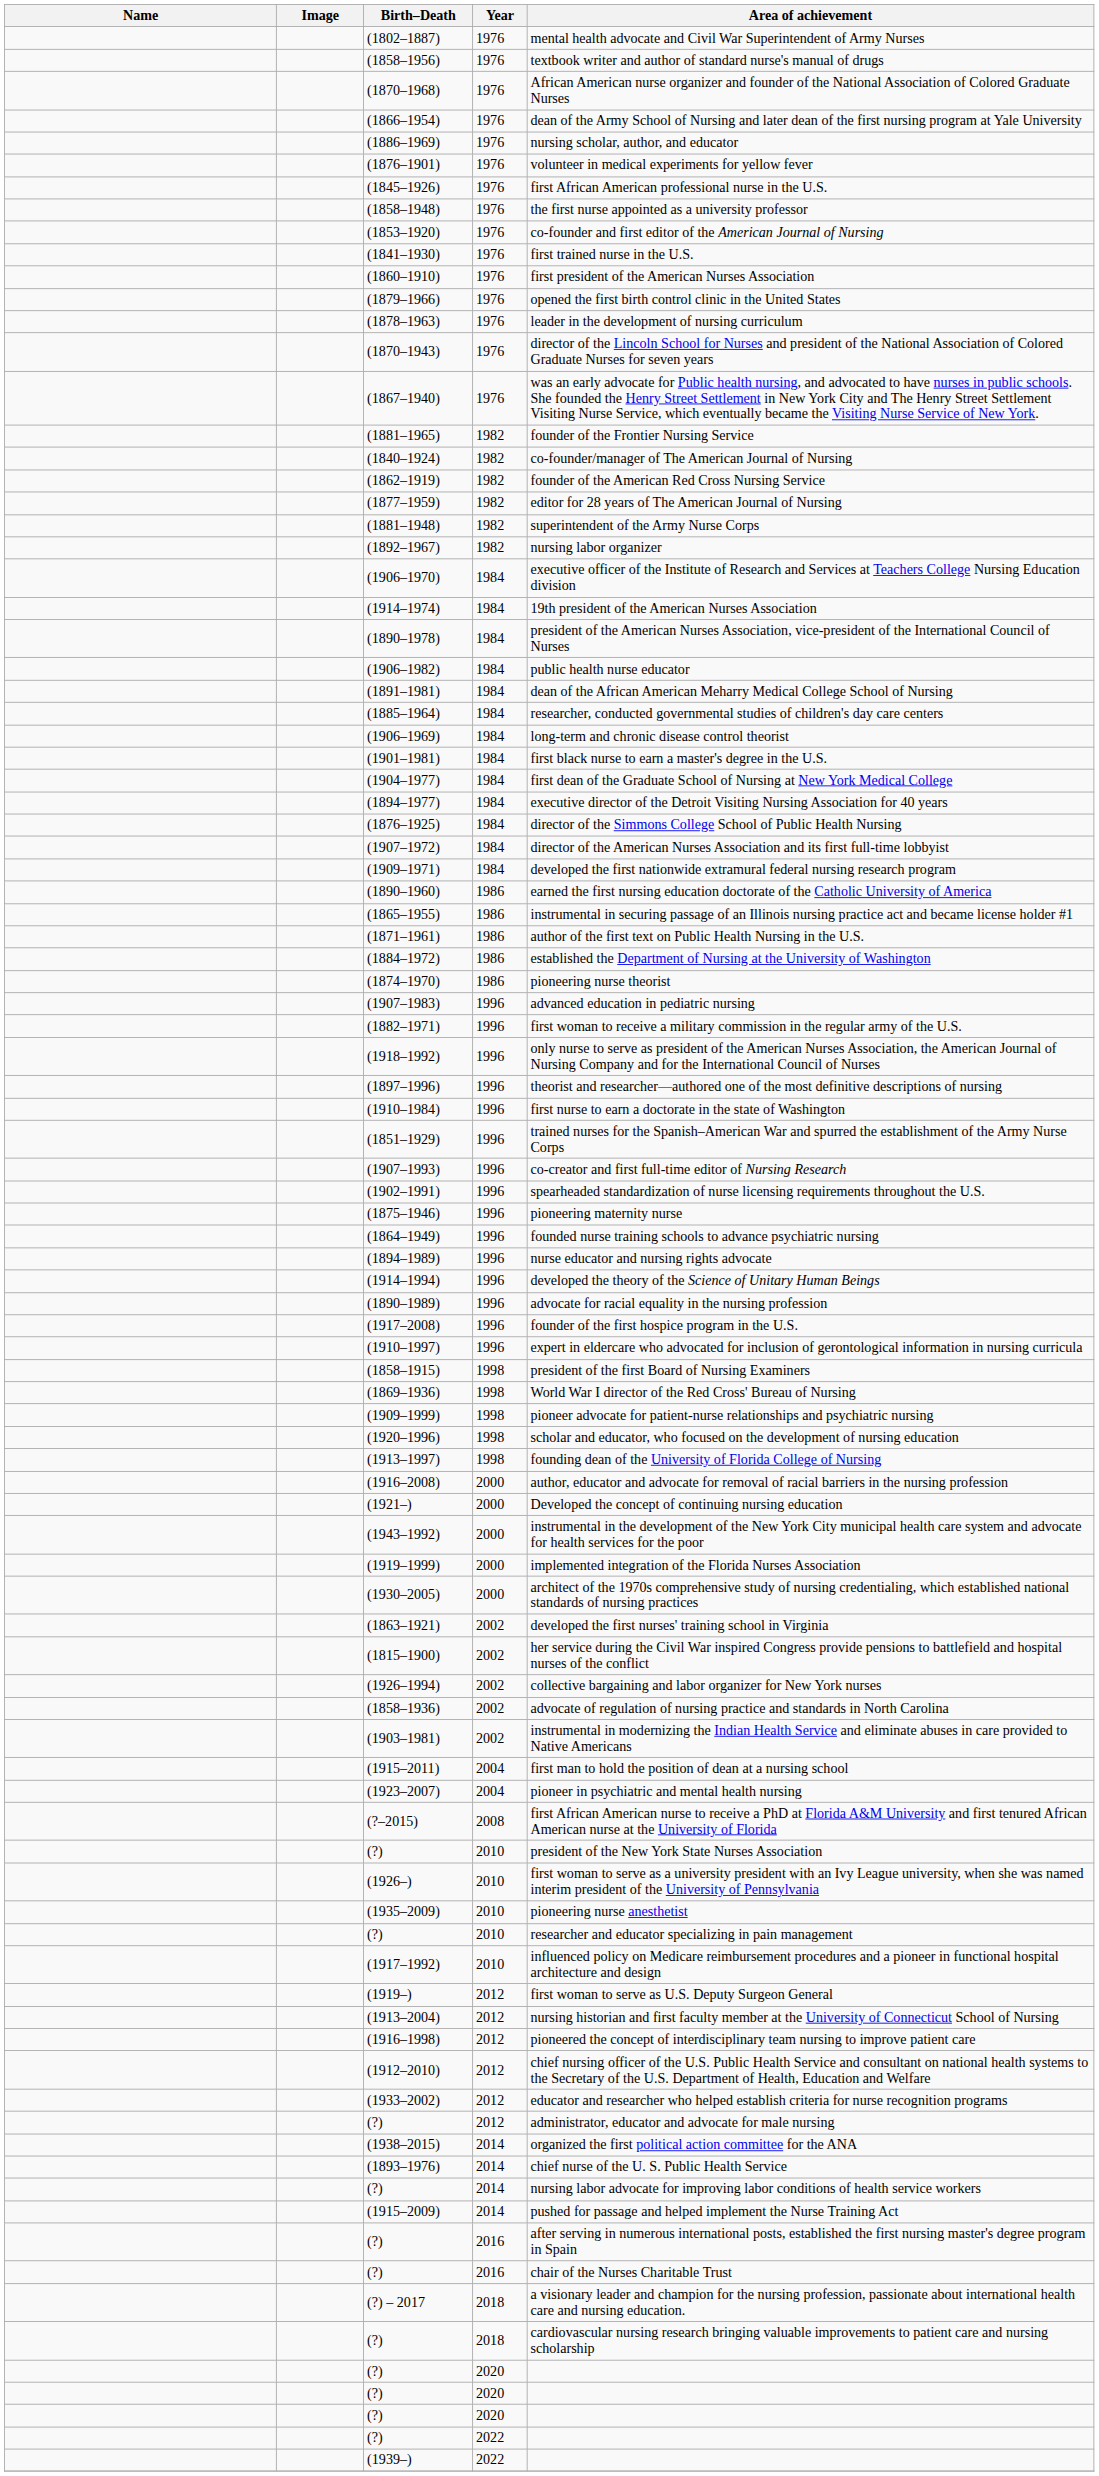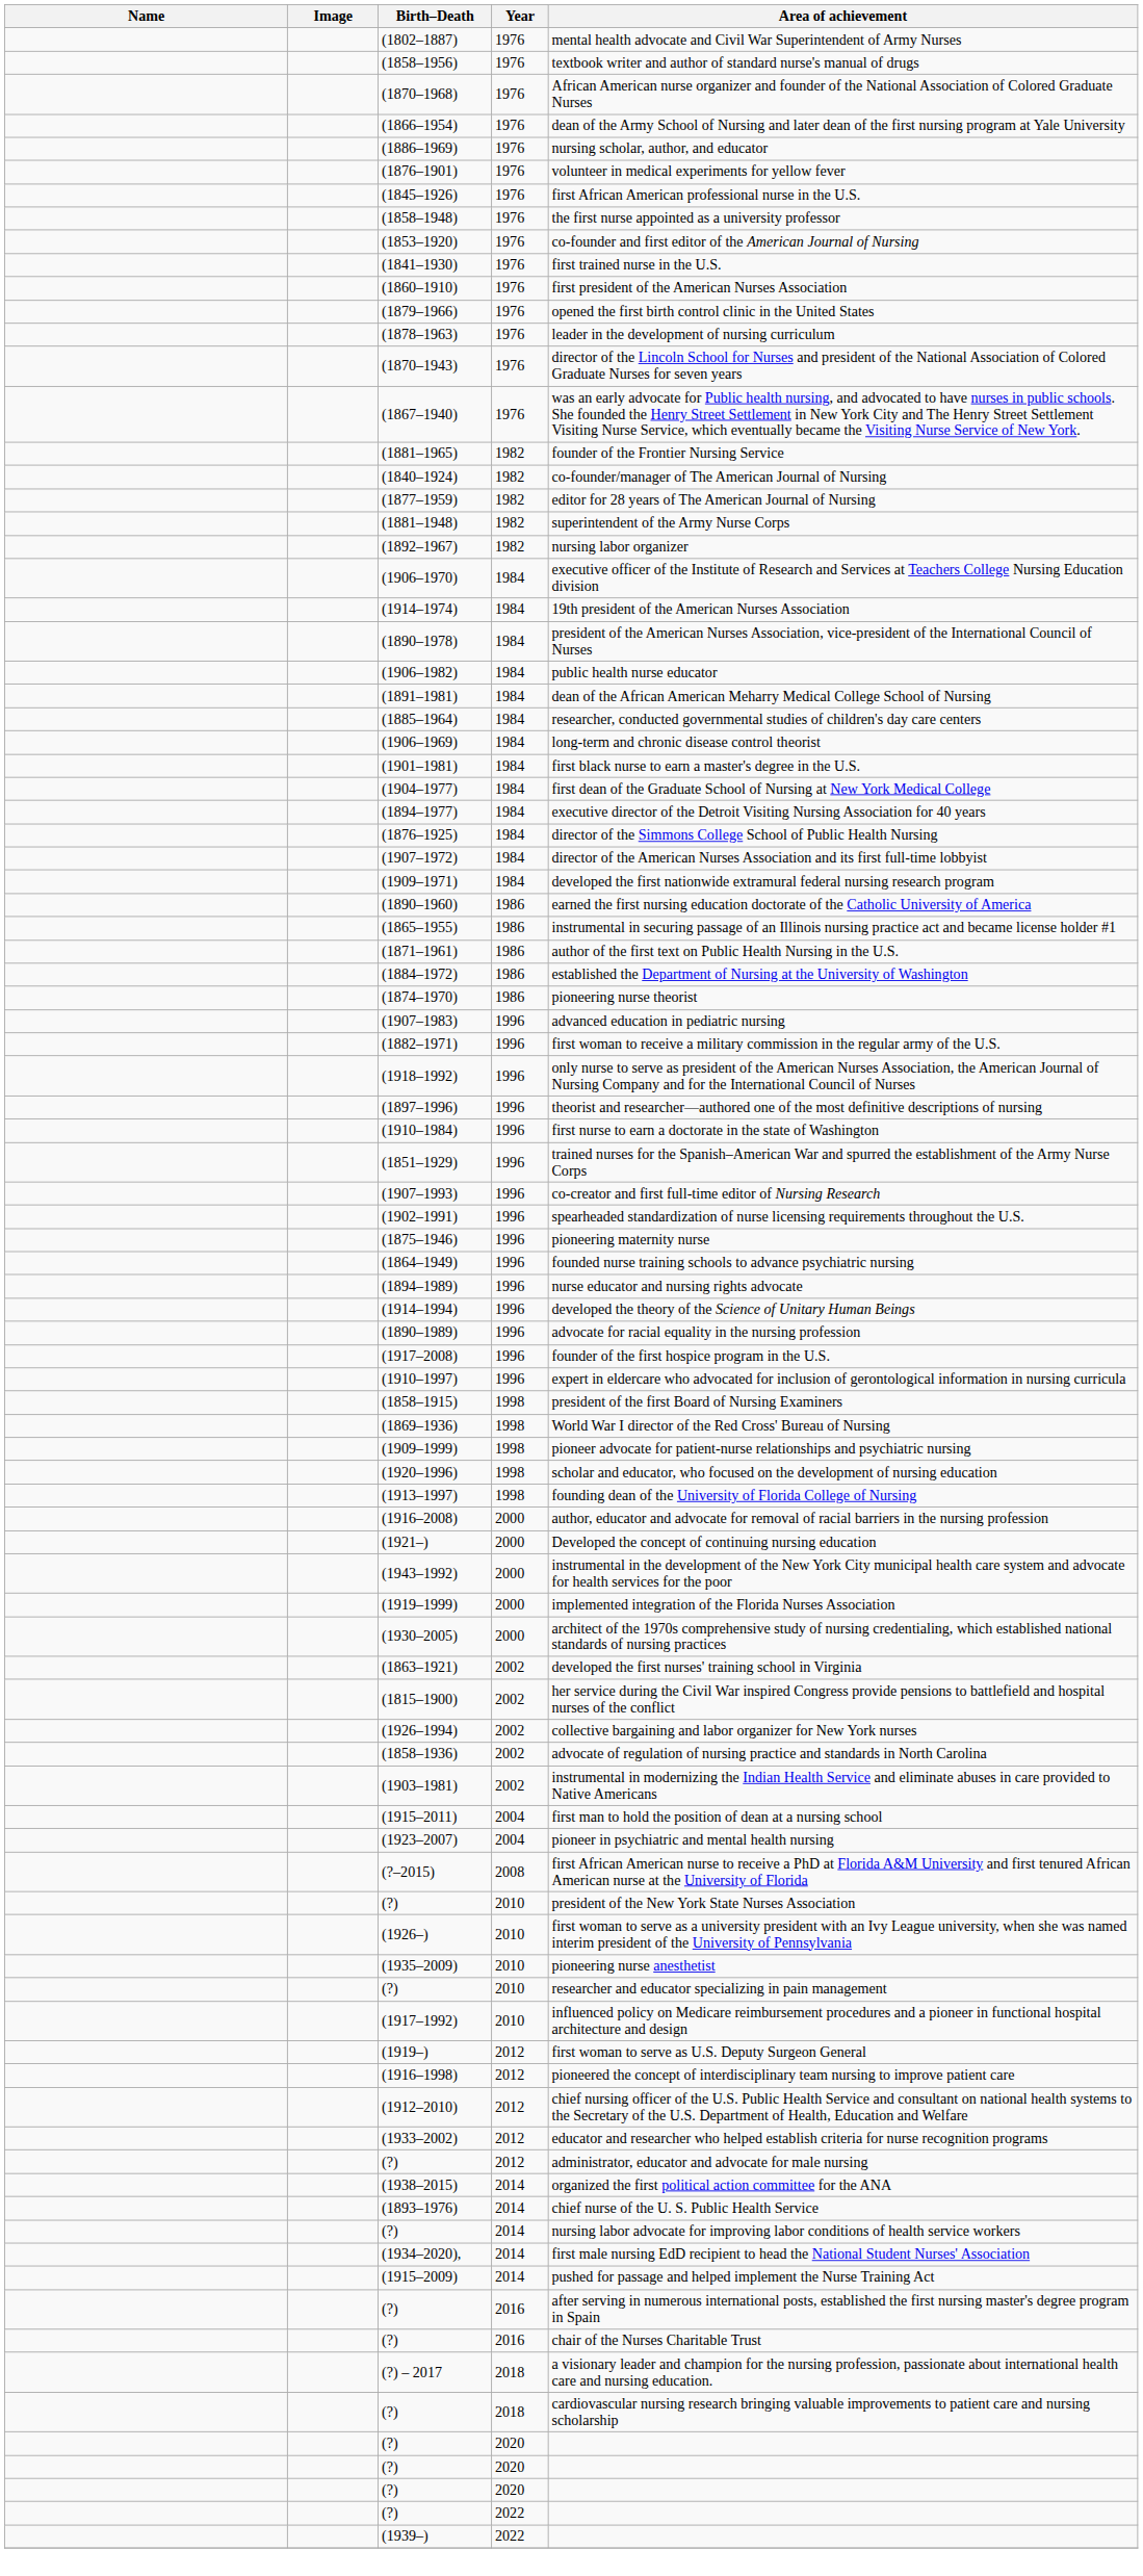- row: (1862–1919) | 1982 | founder of the American Red Cross Nursing Service
- row: (1913–2004) | 2012 | nursing historian and first faculty member at the University of Connecticut School of Nursing
+ row: (1934–2020), | 2014 | first male nursing EdD recipient to head the National Student Nurses' Association
